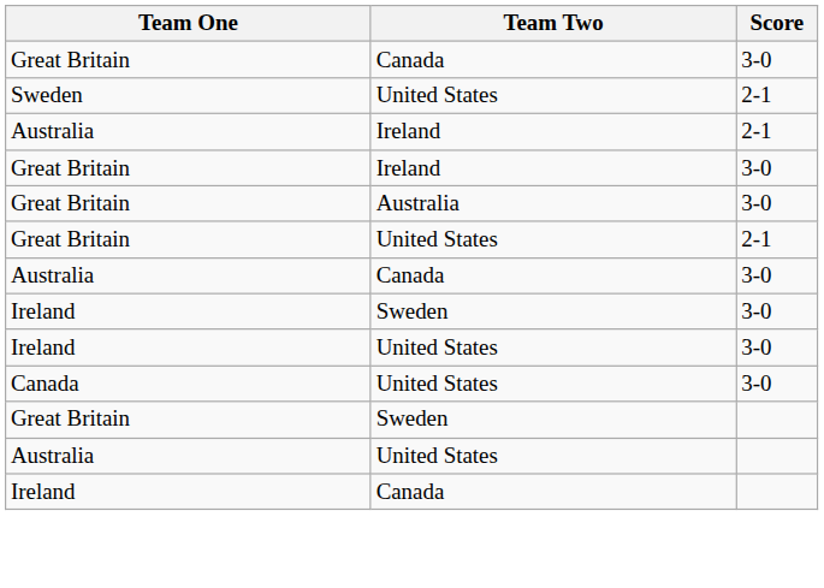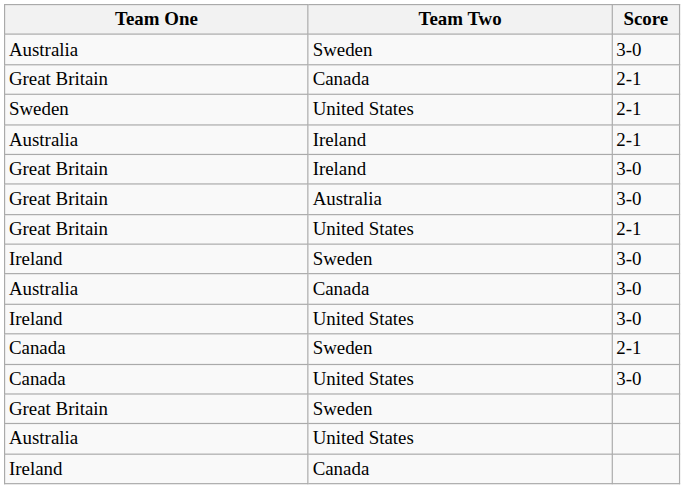+ row: Australia | Sweden | 3-0
Great Britain / Canada | Score: 3-0 -> 2-1
rows swapped: Australia / Canada <-> Ireland / Sweden
+ row: Canada | Sweden | 2-1
